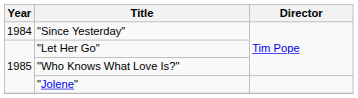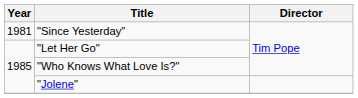"Since Yesterday" | Year: 1984 -> 1981
